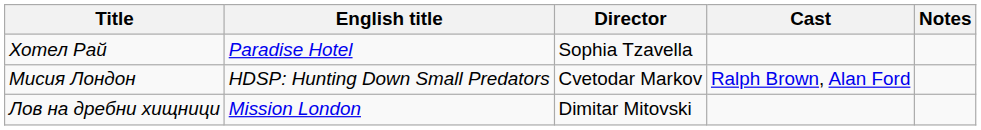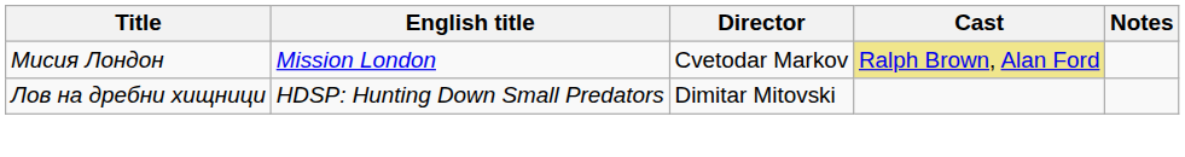- row: Хотел Рай | Paradise Hotel | Sophia Tzavella
Мисия Лондон | English title: HDSP: Hunting Down Small Predators -> Mission London
Мисия Лондон | Cast: no background -> khaki background
Лов на дребни хищници | English title: Mission London -> HDSP: Hunting Down Small Predators
